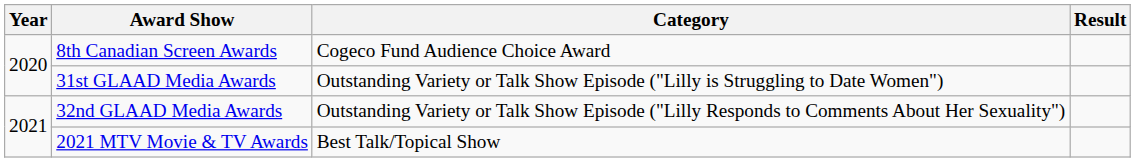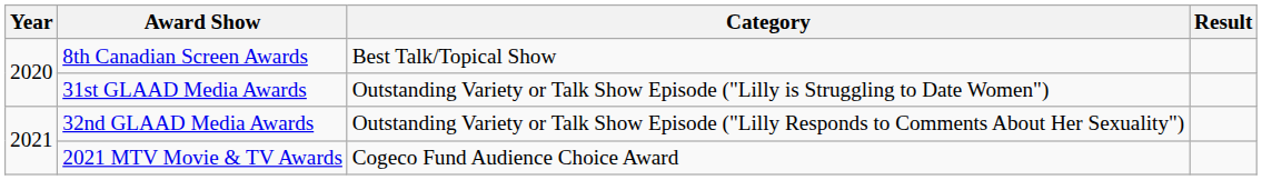8th Canadian Screen Awards | Category: Cogeco Fund Audience Choice Award -> Best Talk/Topical Show
2021 MTV Movie & TV Awards | Category: Best Talk/Topical Show -> Cogeco Fund Audience Choice Award
